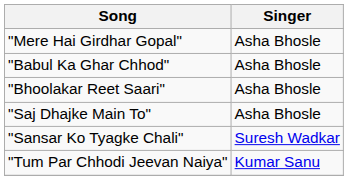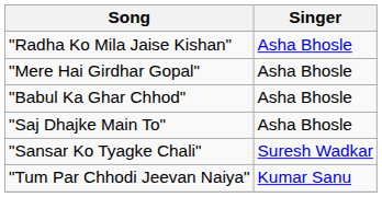+ row: "Radha Ko Mila Jaise Kishan" | Asha Bhosle
- row: "Bhoolakar Reet Saari" | Asha Bhosle
